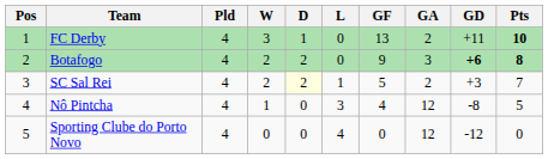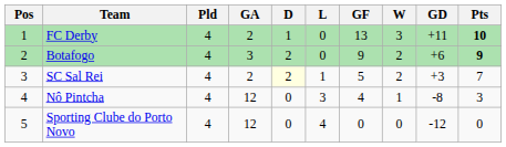columns swapped: W <-> GA
Botafogo | GD: bold -> normal
Botafogo | Pts: 8 -> 9
Nô Pintcha | Pts: 5 -> 3
